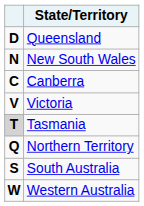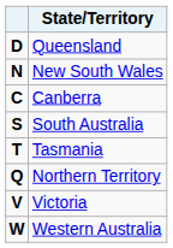rows swapped: Victoria <-> South Australia
Tasmania | column 1: lightgrey background -> no background
